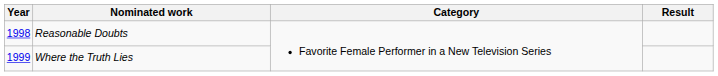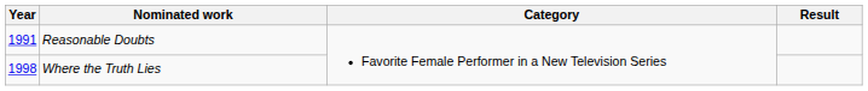Reasonable Doubts | Year: 1998 -> 1991
Where the Truth Lies | Year: 1999 -> 1998
